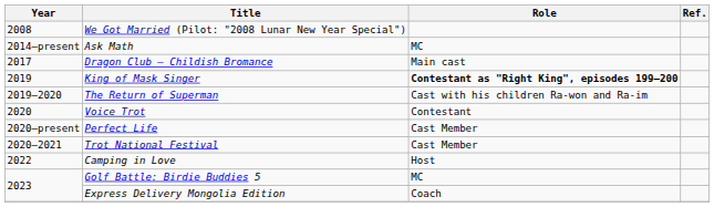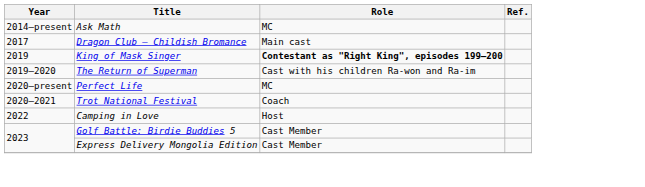- row: 2008 | We Got Married (Pilot: "2008 Lunar New Year Special")
- row: 2020 | Voice Trot | Contestant
Perfect Life | Role: Cast Member -> MC
Trot National Festival | Role: Cast Member -> Coach
Golf Battle: Birdie Buddies 5 | Role: MC -> Cast Member
Express Delivery Mongolia Edition | Role: Coach -> Cast Member
